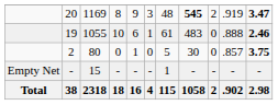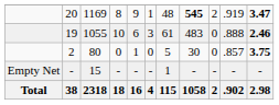20 | column 6: 3 -> 1
19 | column 6: 1 -> 3
